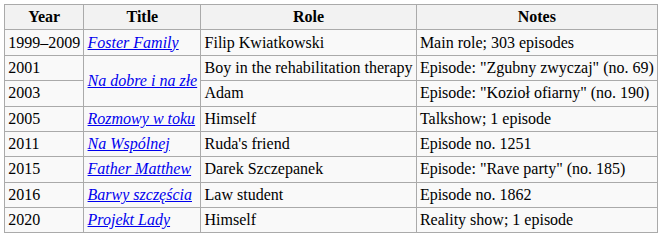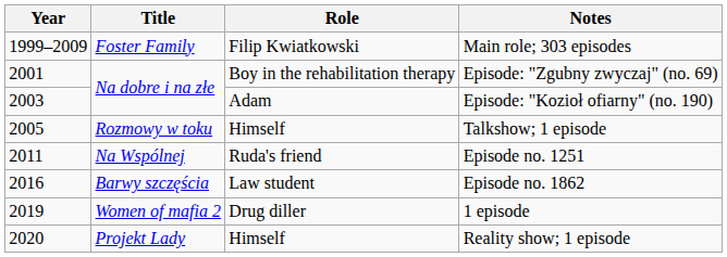- row: 2015 | Father Matthew | Darek Szczepanek | Episode: "Rave party" (no. 185)
+ row: 2019 | Women of mafia 2 | Drug diller | 1 episode
